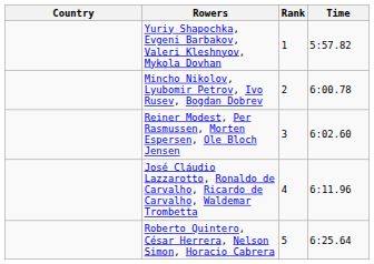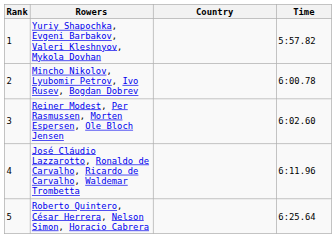columns swapped: Rank <-> Country
